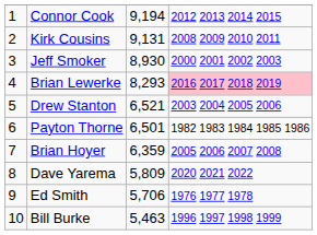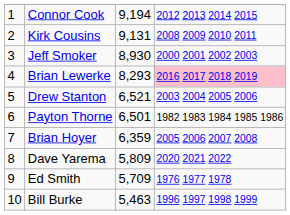Ed Smith | column 3: 5,706 -> 5,709
